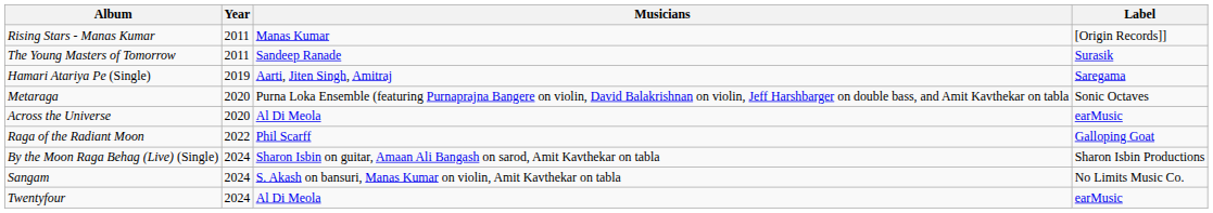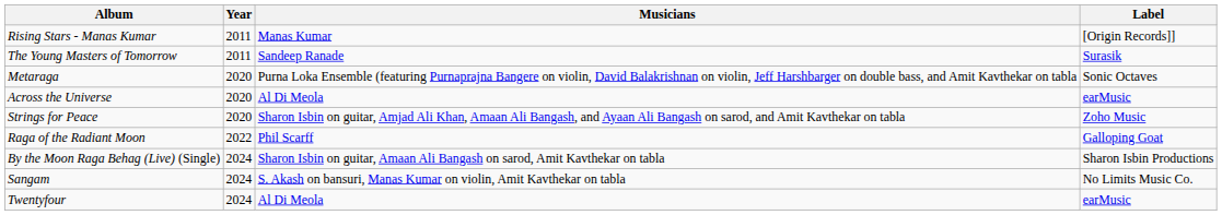- row: Hamari Atariya Pe (Single) | 2019 | Aarti, Jiten Singh, Amitraj | Saregama
+ row: Strings for Peace | 2020 | Sharon Isbin on guitar, Amjad Ali Khan, Amaan Ali Bangash, and Ayaan Ali Bangash on sarod, and Amit Kavthekar on tabla | Zoho Music
